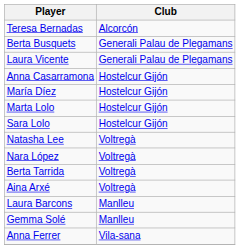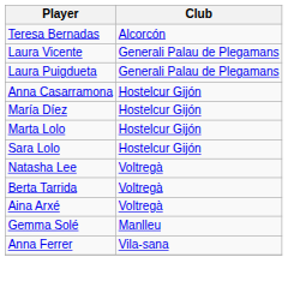- row: Berta Busquets | Generali Palau de Plegamans
+ row: Laura Puigdueta | Generali Palau de Plegamans
- row: Nara López | Voltregà
- row: Laura Barcons | Manlleu
